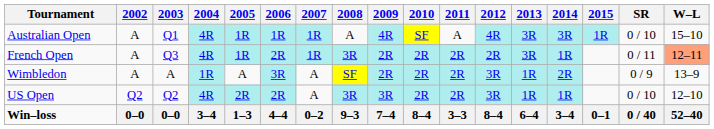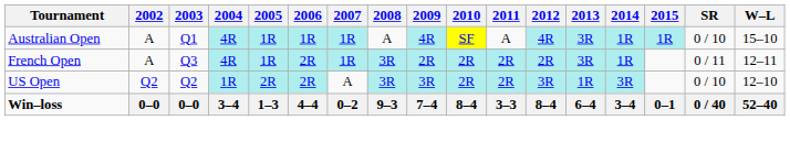Australian Open | 2014: 3R -> 1R
French Open | W–L: lightsalmon background -> no background
- row: Wimbledon | A | A | 1R | A | 3R | A | SF | 2R | 2R | 2R | 3R | 1R | 2R | 0 / 9 | 13–9
US Open | 2004: 4R -> 1R
US Open | 2014: 1R -> 3R
